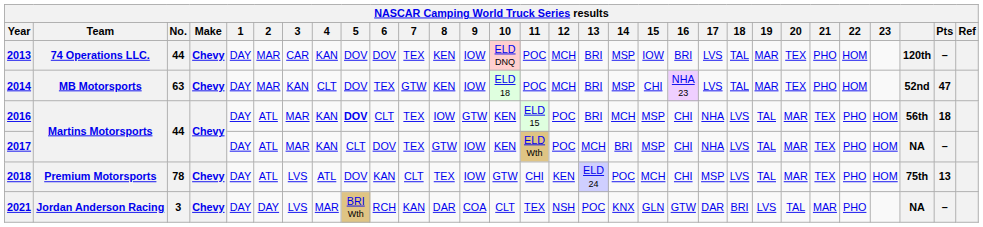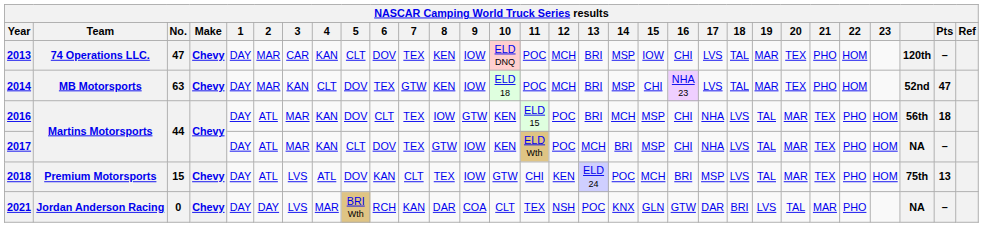2013 | No.: 44 -> 47
2013 | 5: DOV -> CLT
2013 | 16: BRI -> CHI
2016 | 5: bold -> normal
2018 | No.: 78 -> 15
2018 | 16: CHI -> BRI
2021 | No.: 3 -> 0
